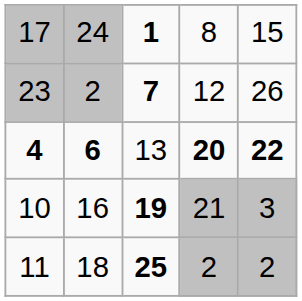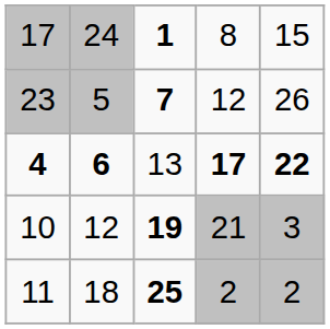23 | column 2: 2 -> 5
4 | column 4: 20 -> 17
10 | column 2: 16 -> 12
